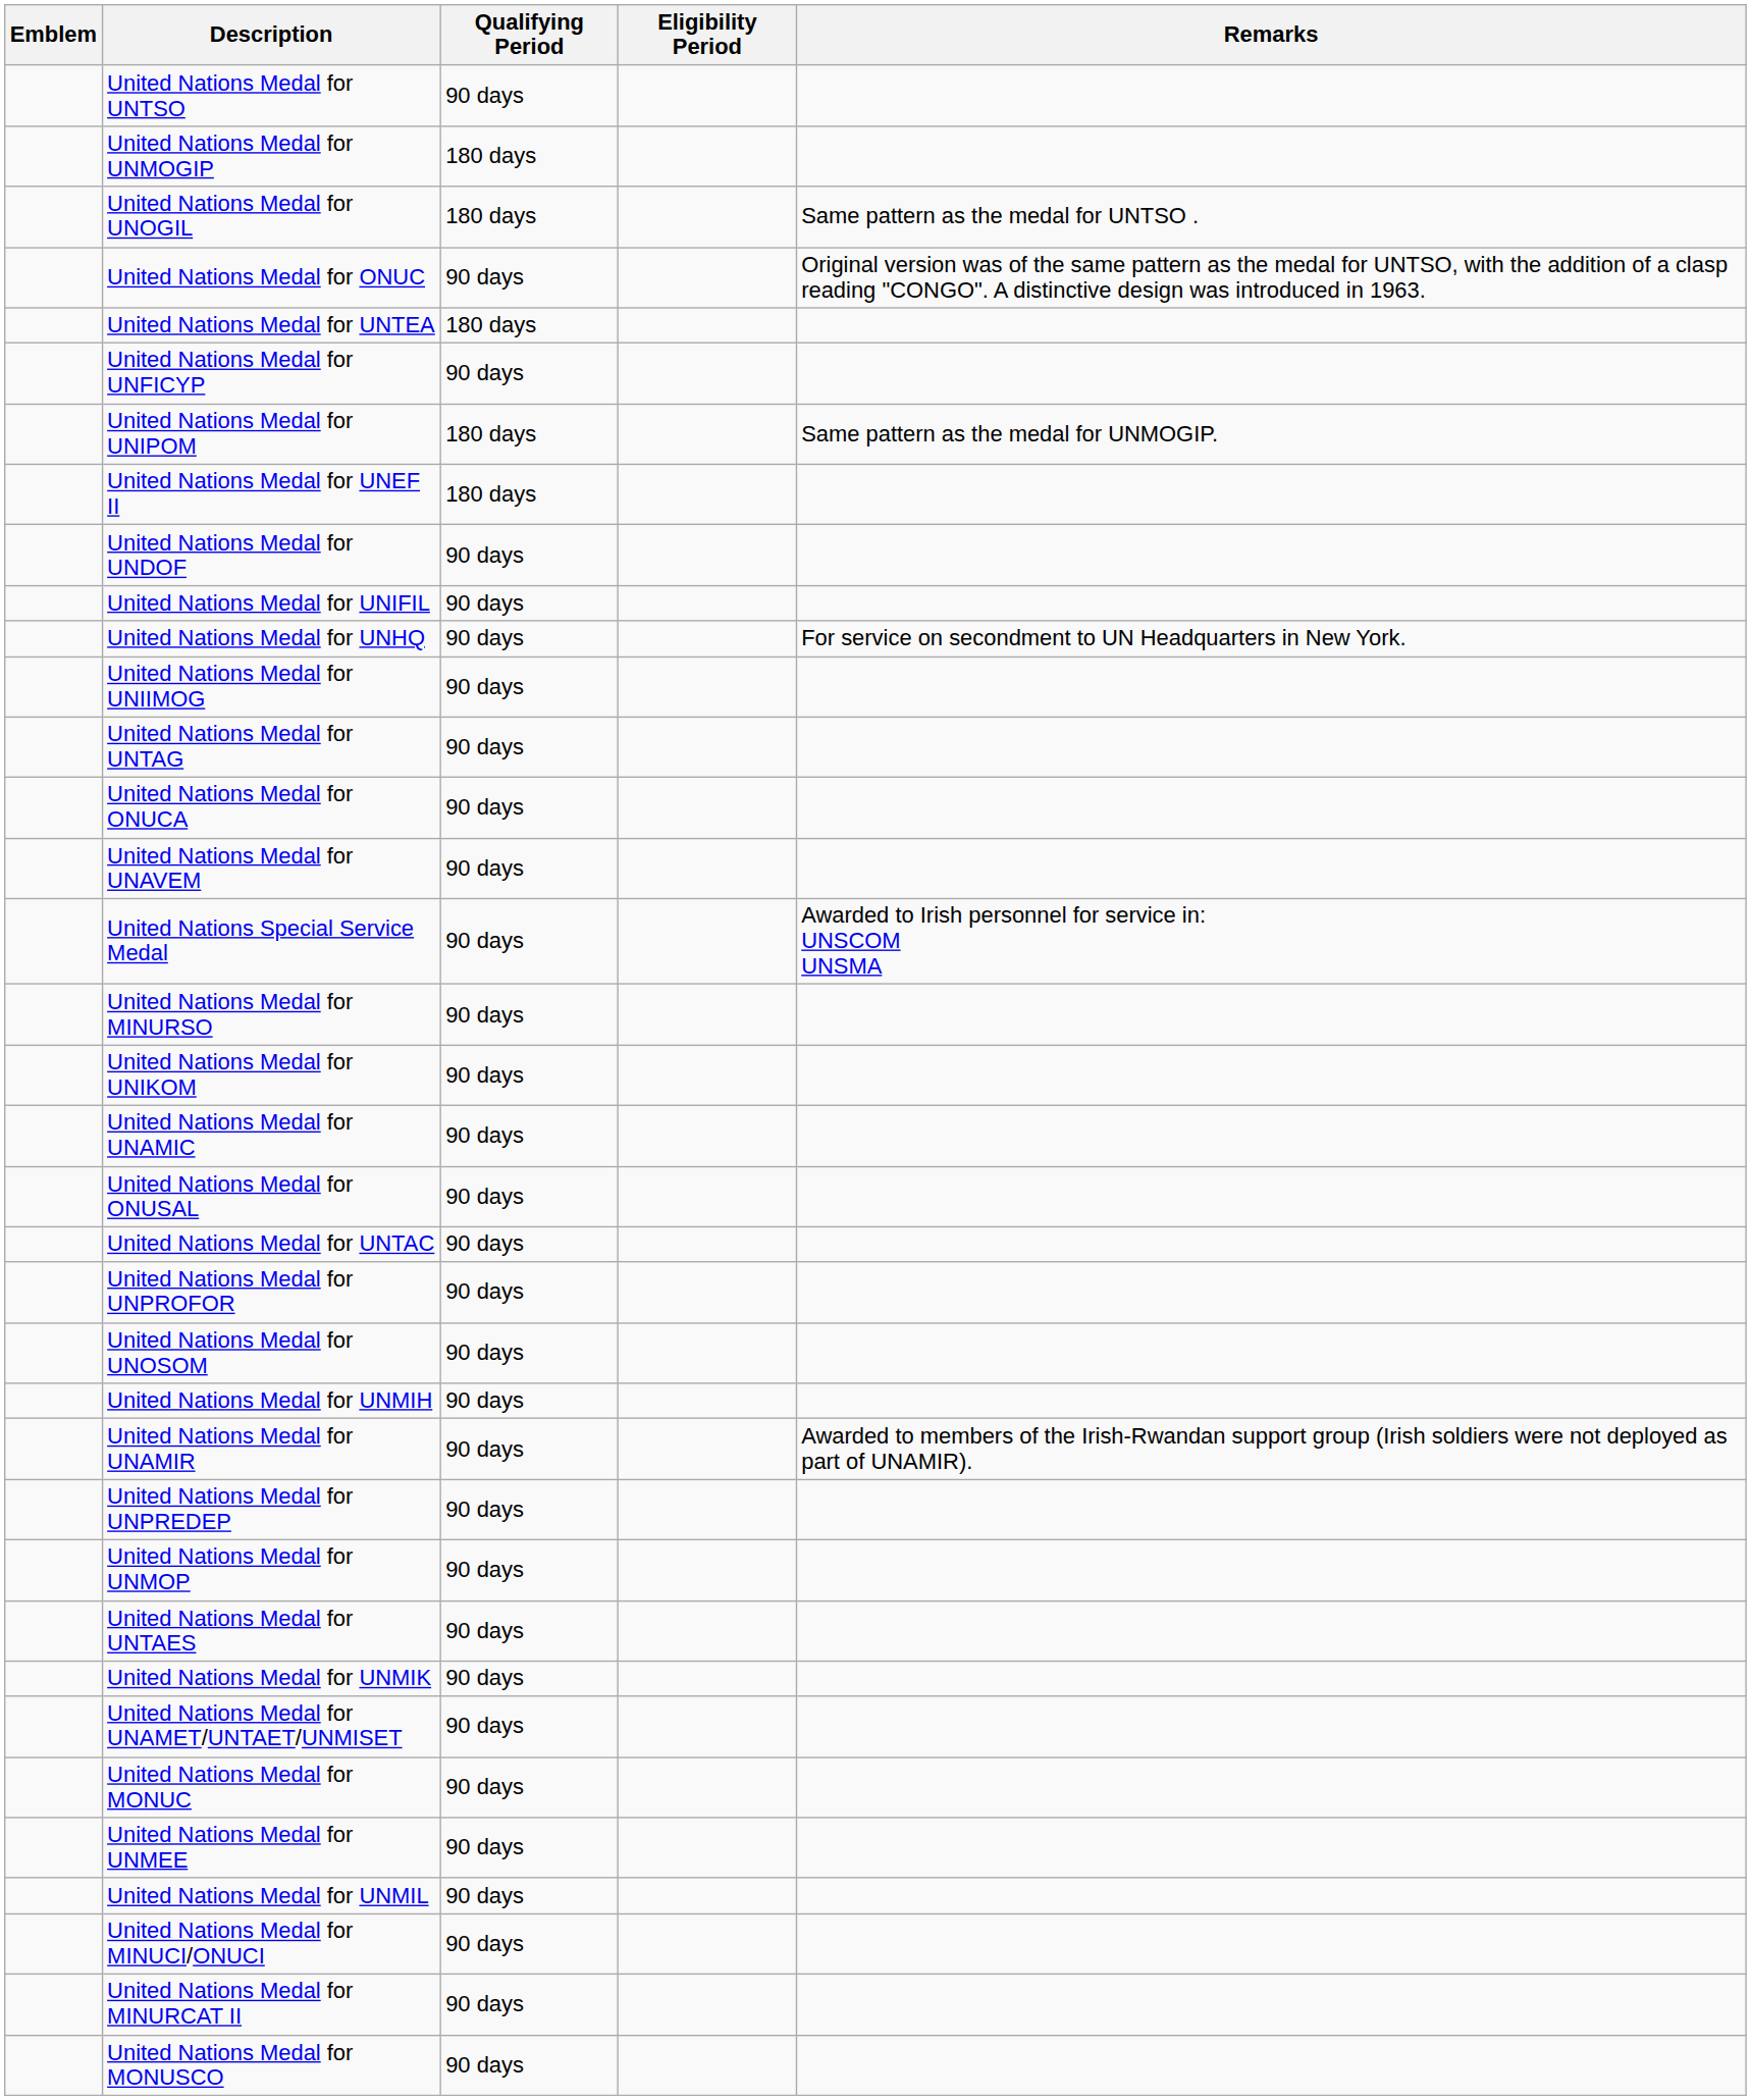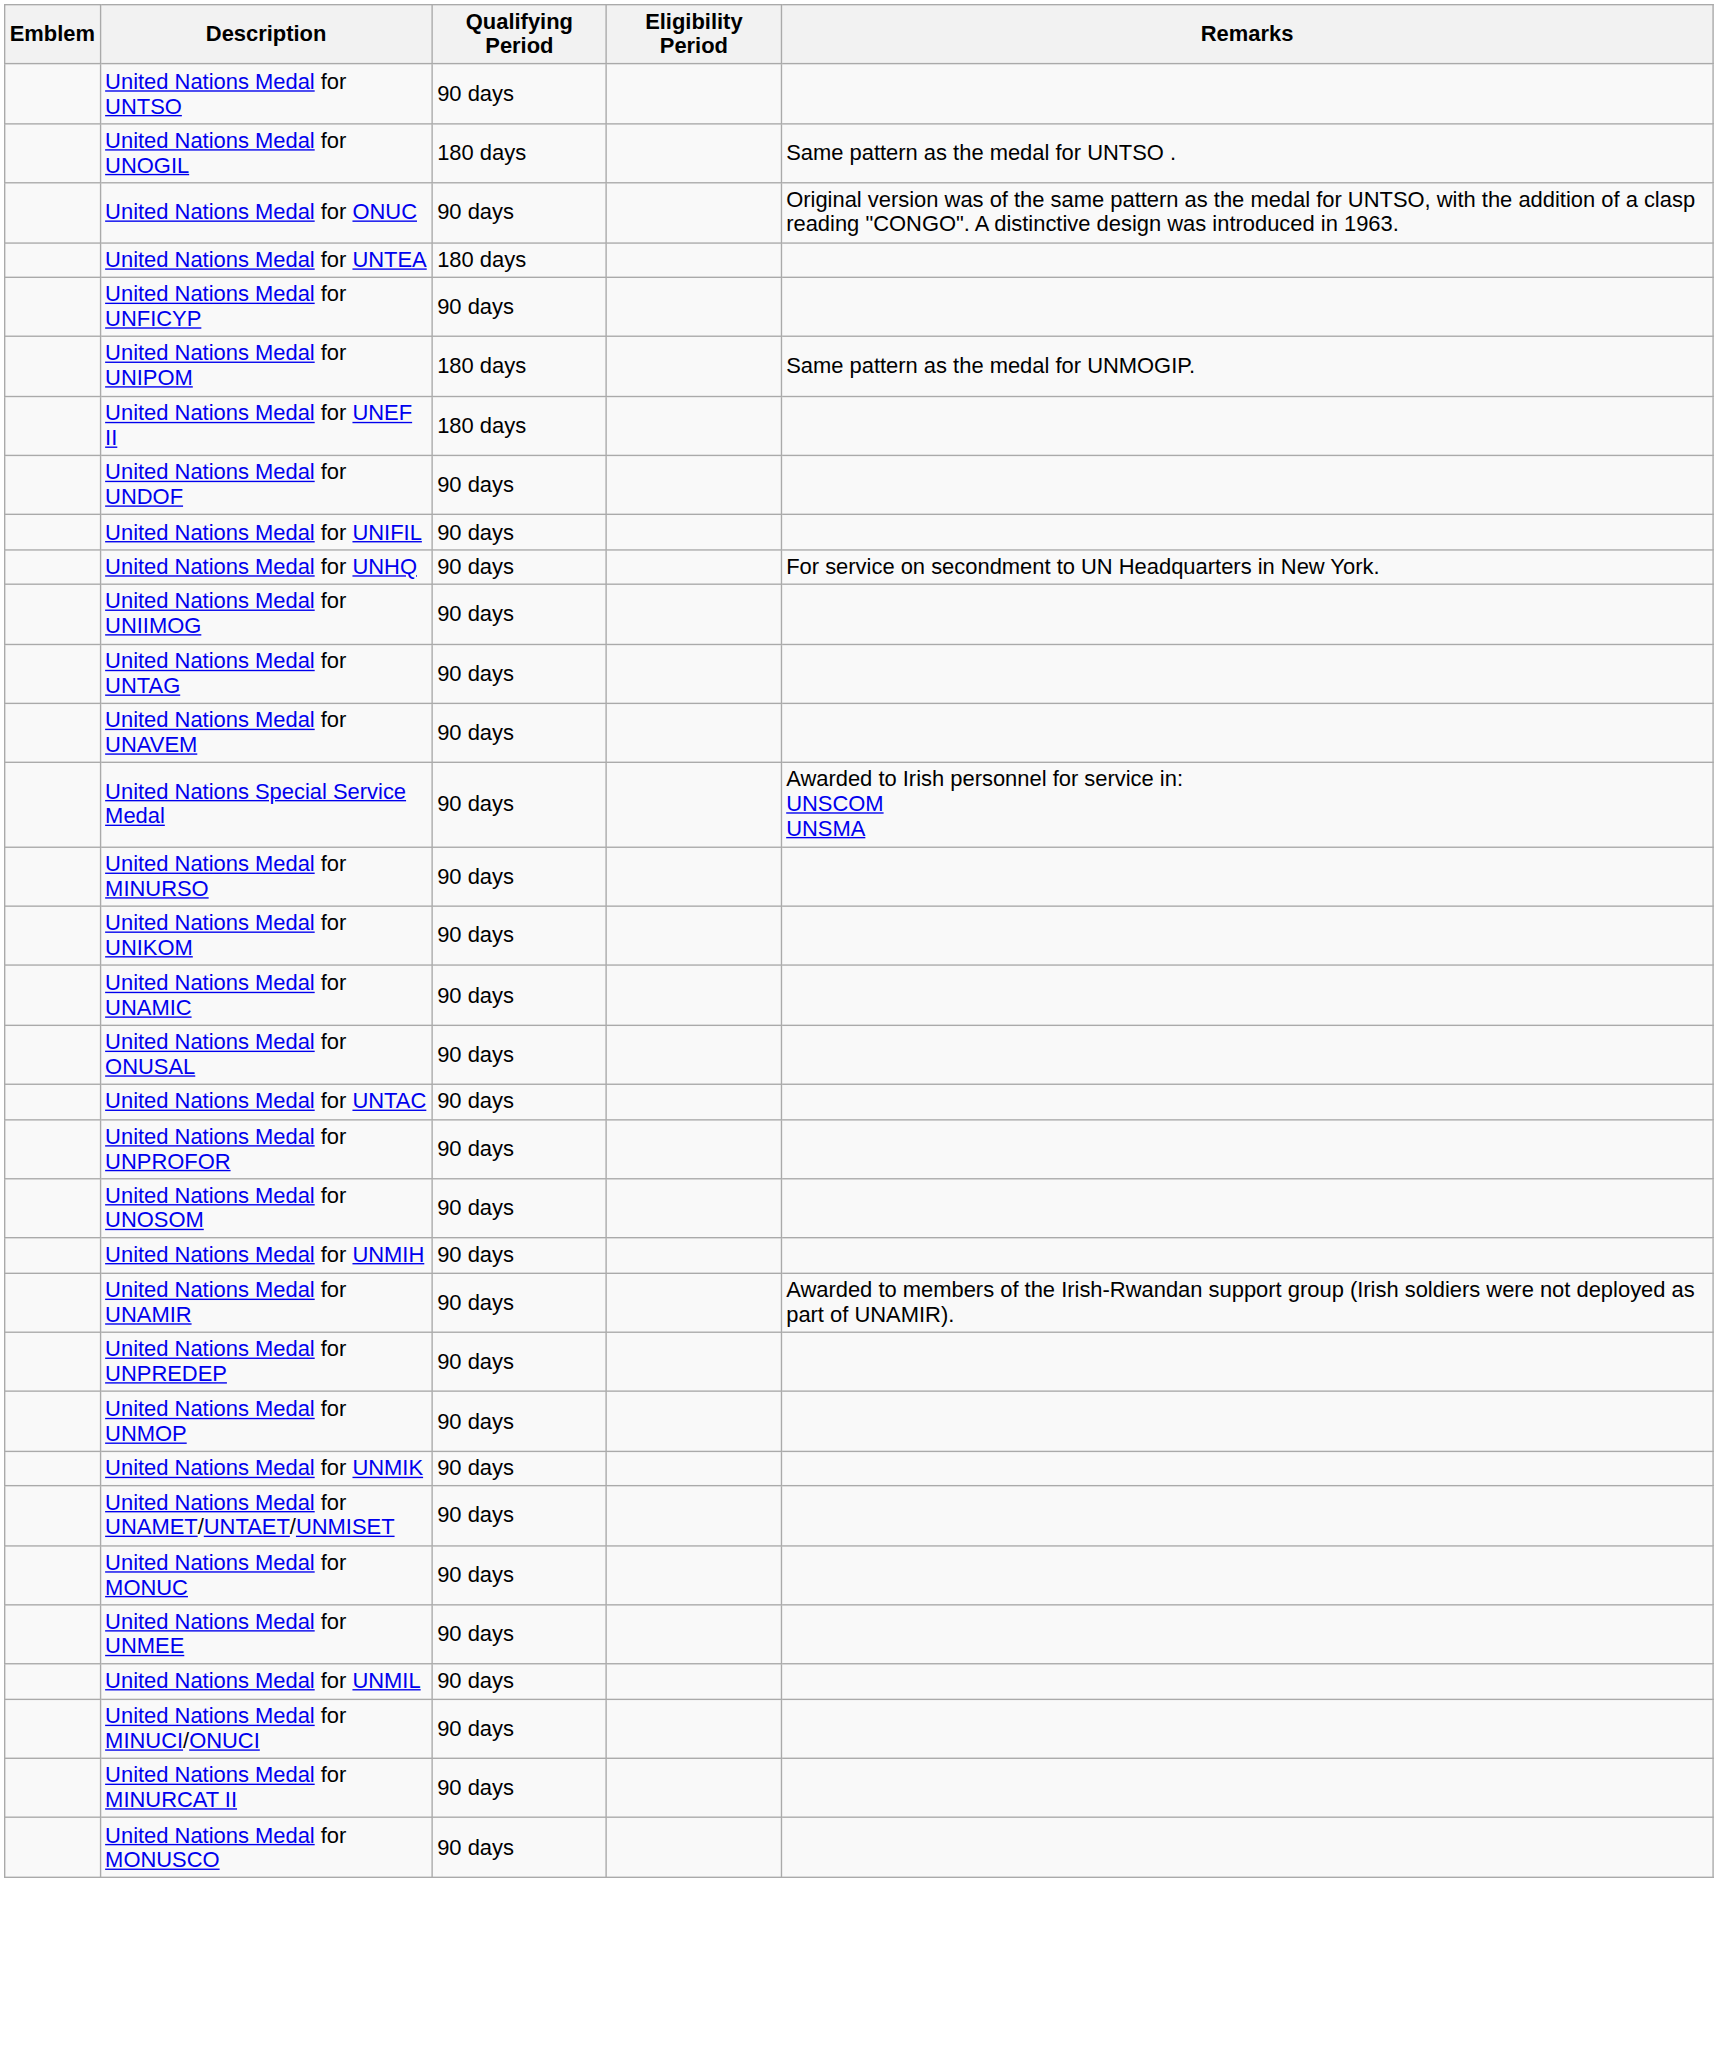- row: United Nations Medal for UNMOGIP | 180 days
- row: United Nations Medal for ONUCA | 90 days
- row: United Nations Medal for UNTAES | 90 days
